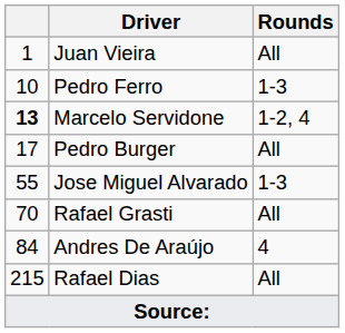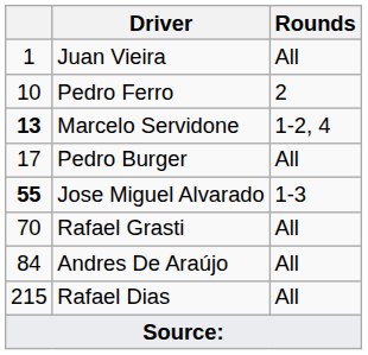Pedro Ferro | Rounds: 1-3 -> 2
Jose Miguel Alvarado | column 1: normal -> bold
Andres De Araújo | Rounds: 4 -> All
